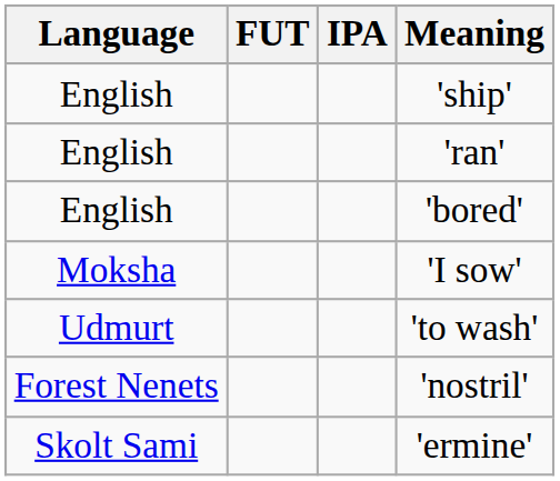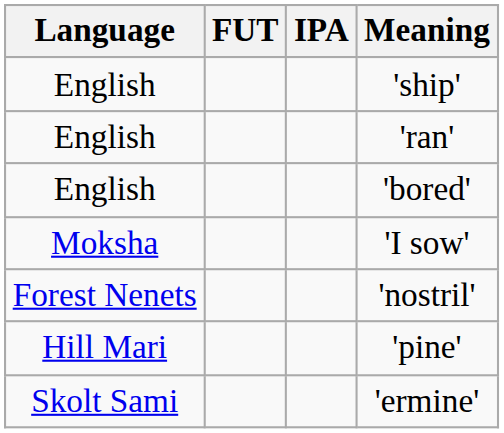- row: Udmurt | 'to wash'
+ row: Hill Mari | 'pine'
